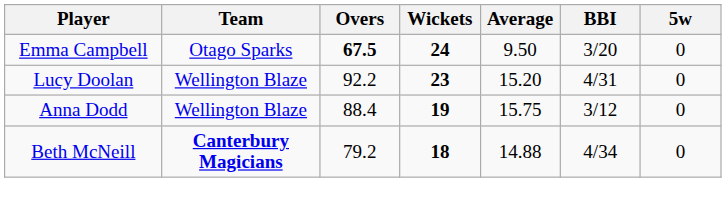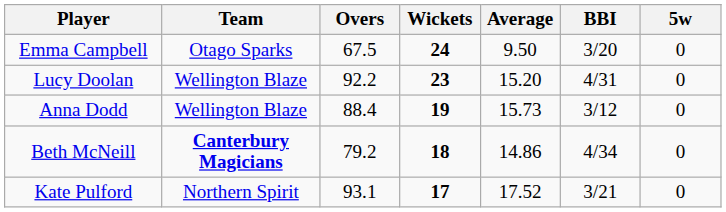Emma Campbell | Overs: bold -> normal
Anna Dodd | Average: 15.75 -> 15.73
Beth McNeill | Average: 14.88 -> 14.86
+ row: Kate Pulford | Northern Spirit | 93.1 | 17 | 17.52 | 3/21 | 0
